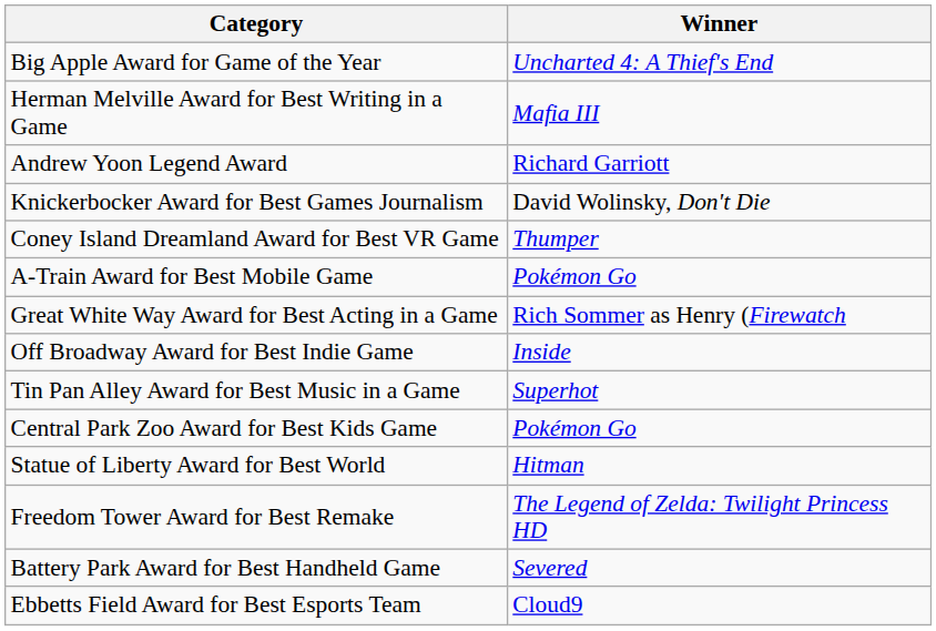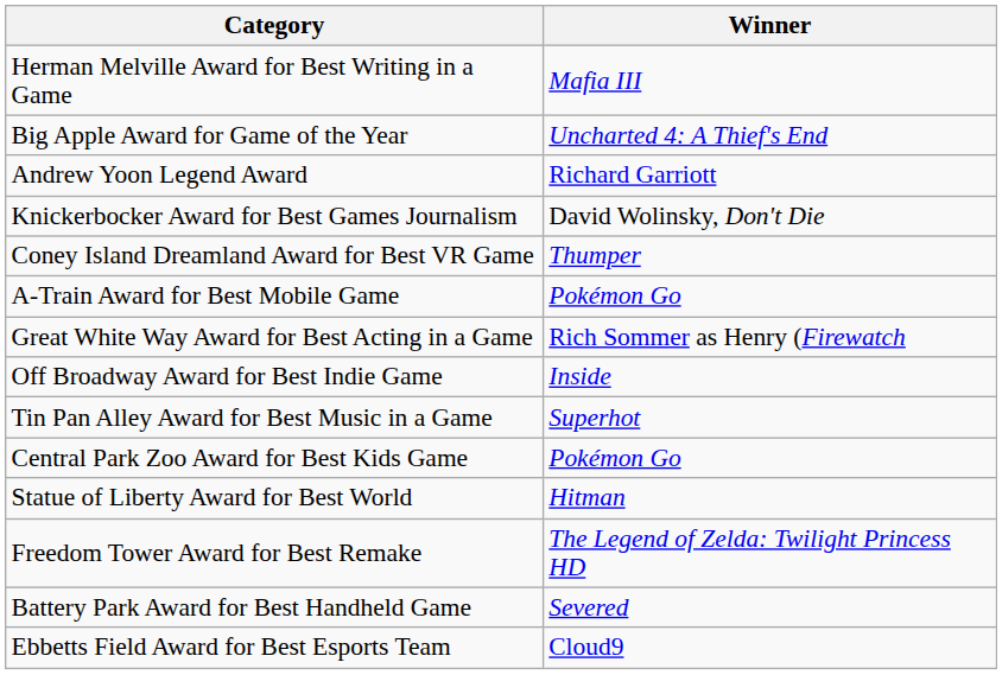rows swapped: Big Apple Award for Game of the Year <-> Herman Melville Award for Best Writing in a Game
